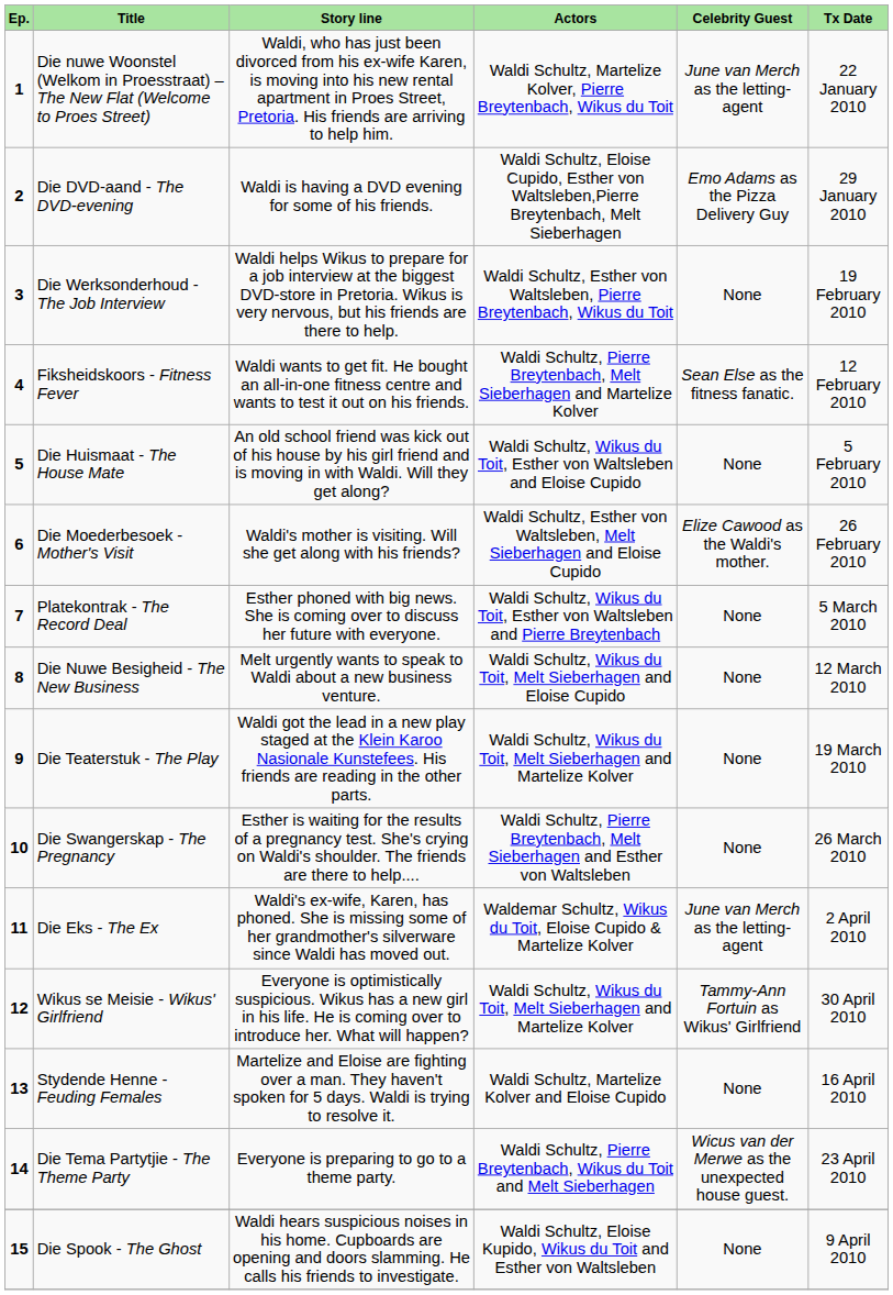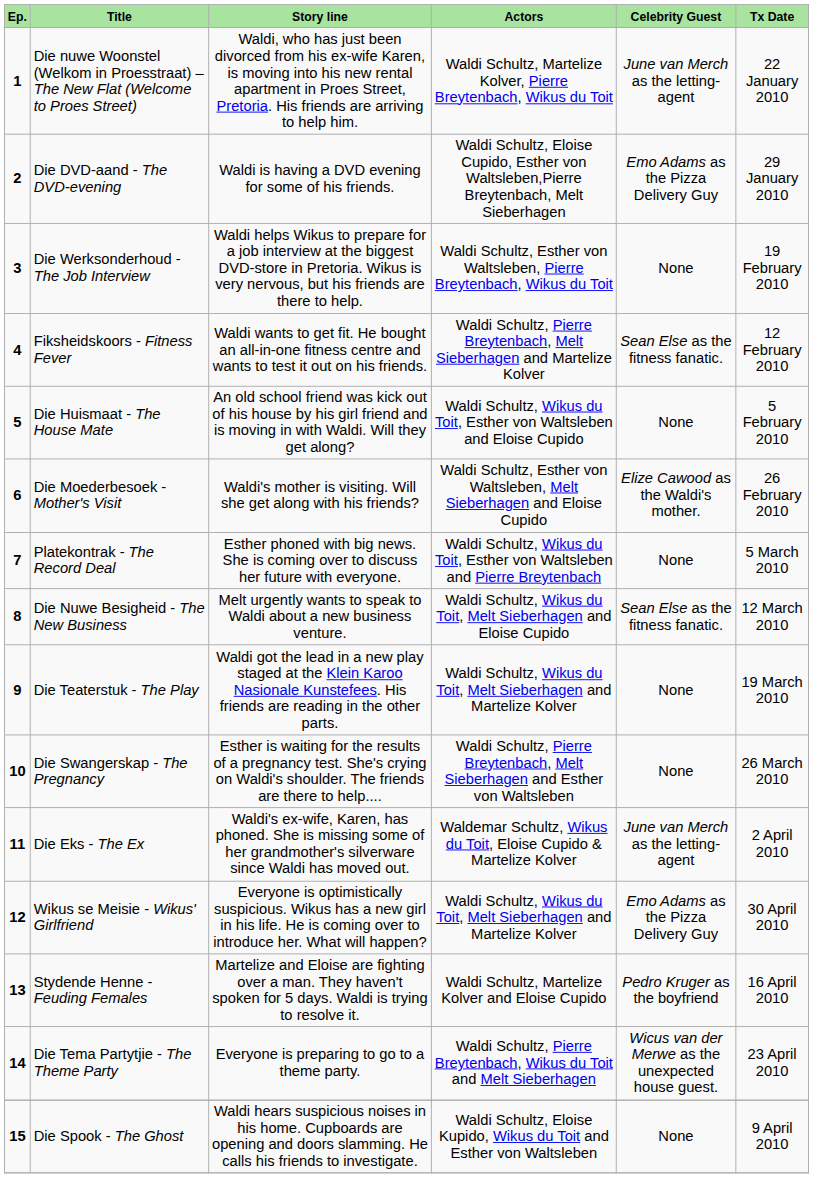Die Nuwe Besigheid - The New Business | Celebrity Guest: None -> Sean Else as the fitness fanatic.
Wikus se Meisie - Wikus' Girlfriend | Celebrity Guest: Tammy-Ann Fortuin as Wikus' Girlfriend -> Emo Adams as the Pizza Delivery Guy
Stydende Henne - Feuding Females | Celebrity Guest: None -> Pedro Kruger as the boyfriend
